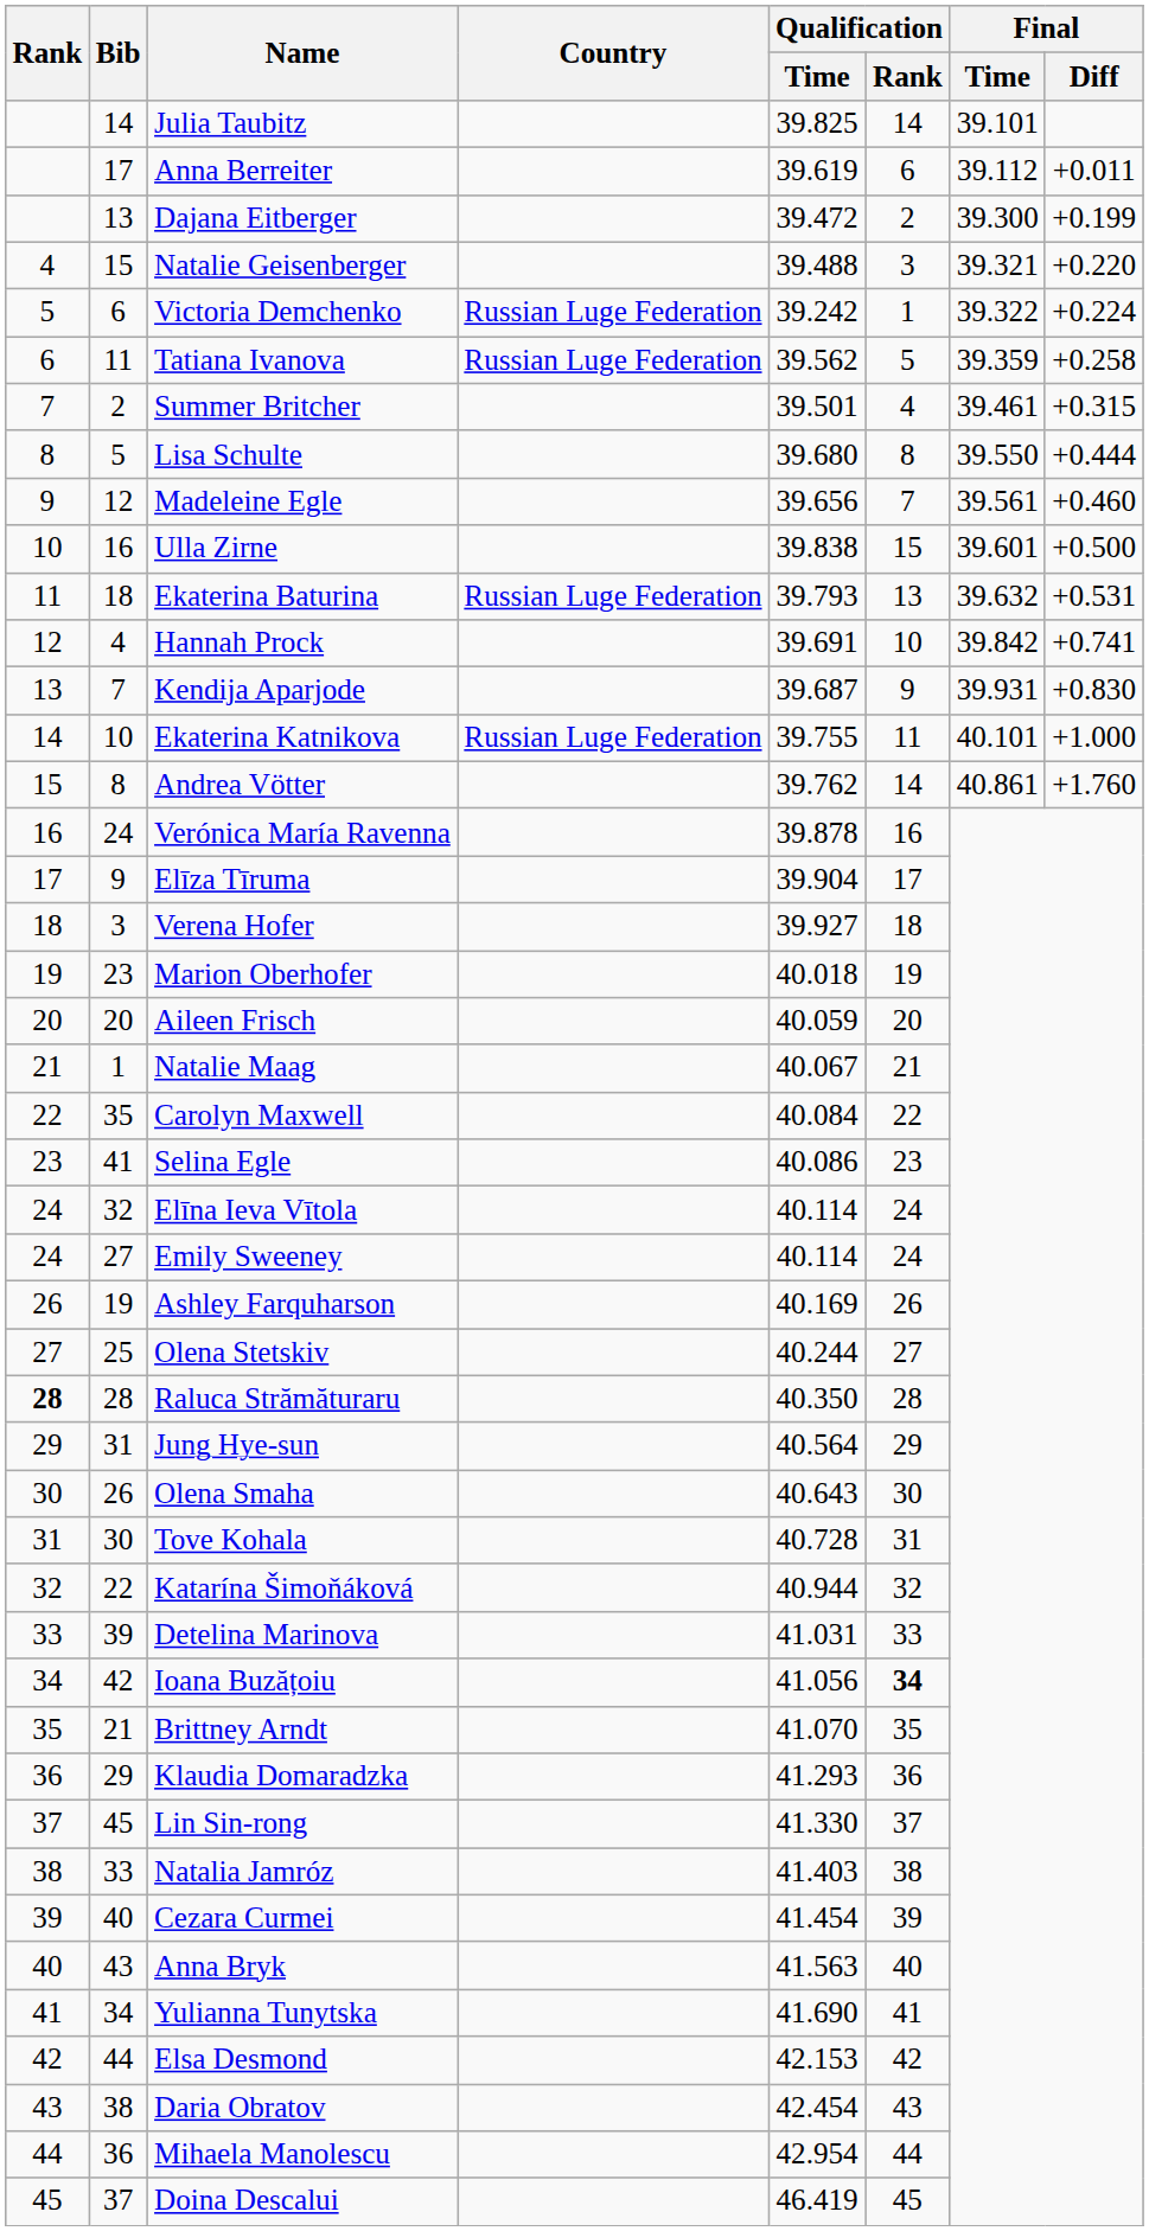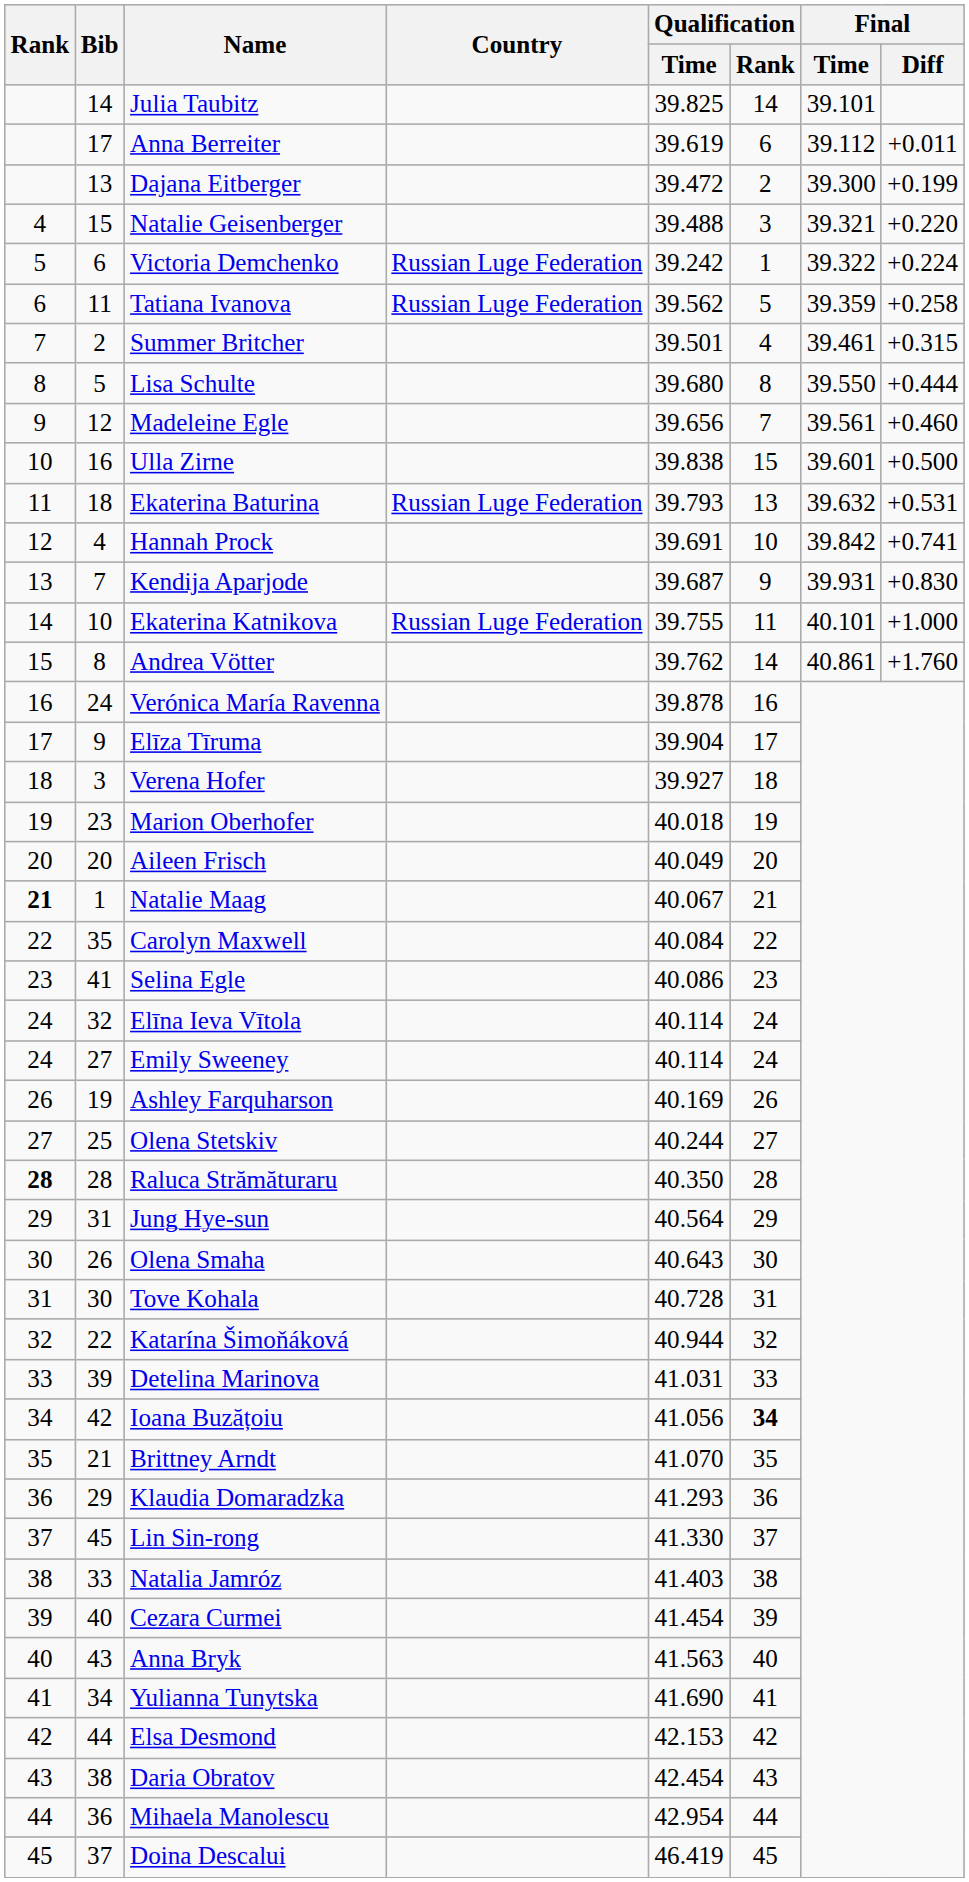Aileen Frisch | Qualification / Time: 40.059 -> 40.049
Natalie Maag | Rank: normal -> bold
